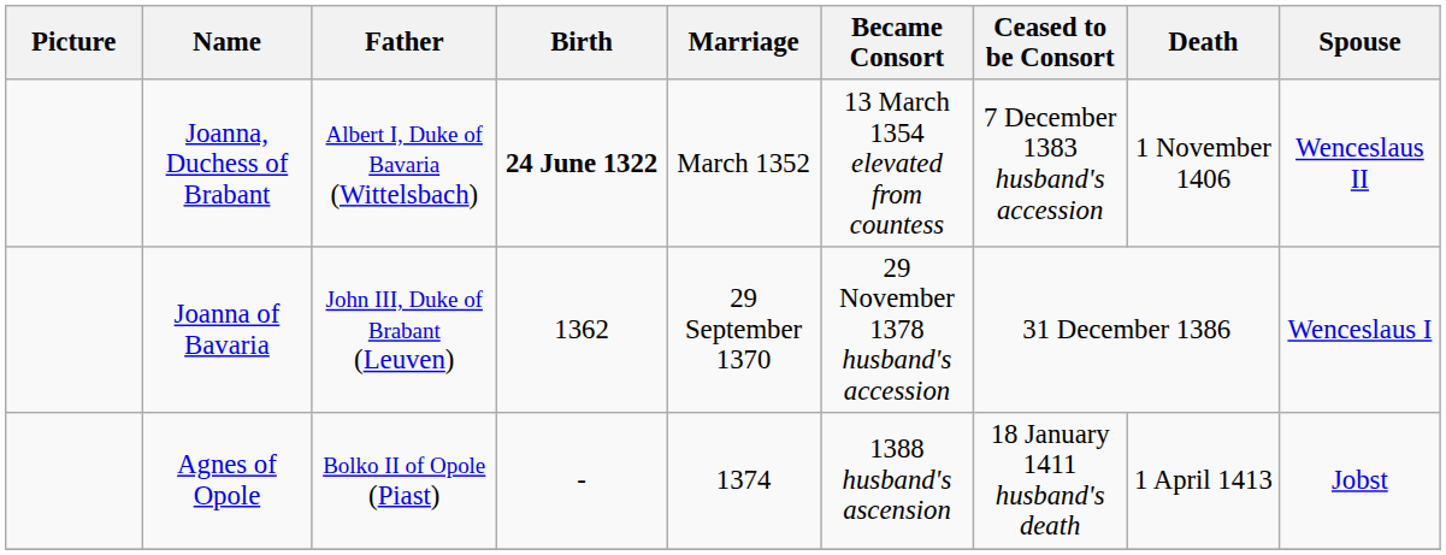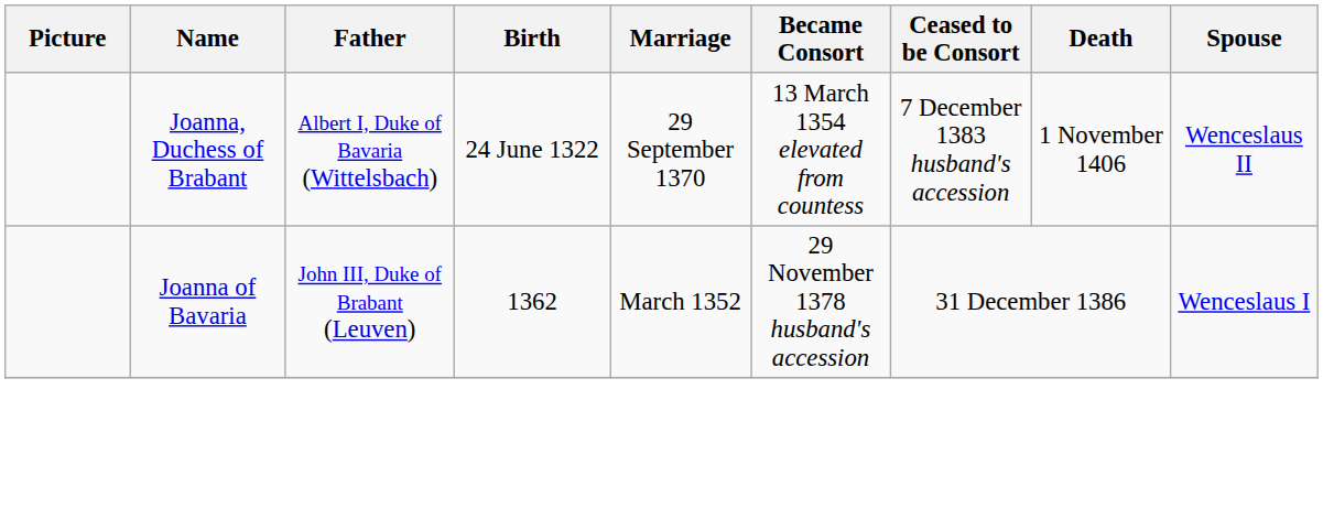Joanna, Duchess of Brabant | Birth: bold -> normal
Joanna, Duchess of Brabant | Marriage: March 1352 -> 29 September 1370
Joanna of Bavaria | Marriage: 29 September 1370 -> March 1352
- row: Agnes of Opole | Bolko II of Opole (Piast) | - | 1374 | 1388 husband's ascension | 18 January 1411 husband's death | 1 April 1413 | Jobst
